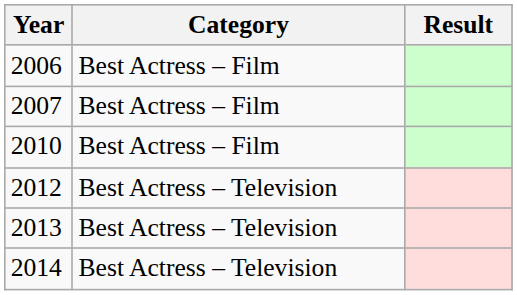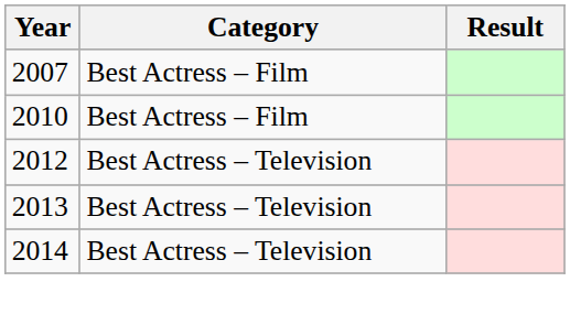- row: 2006 | Best Actress – Film
